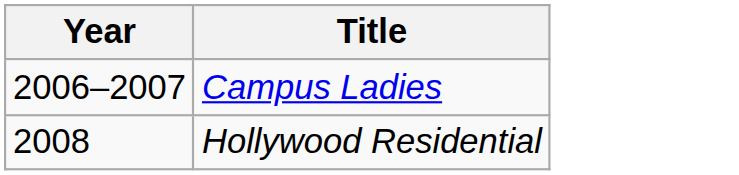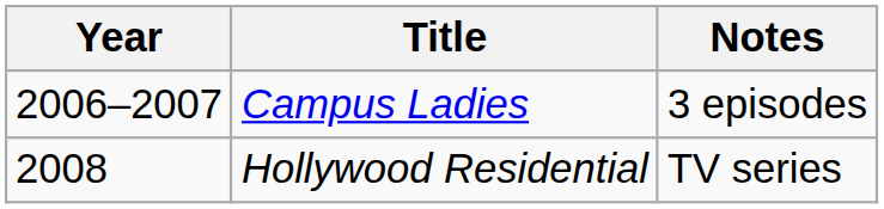+ column: Notes | 3 episodes | TV series
